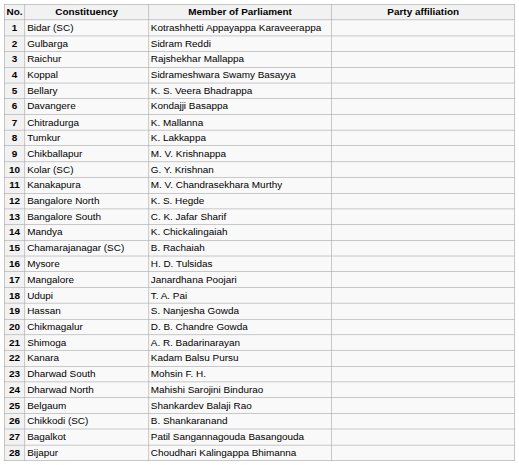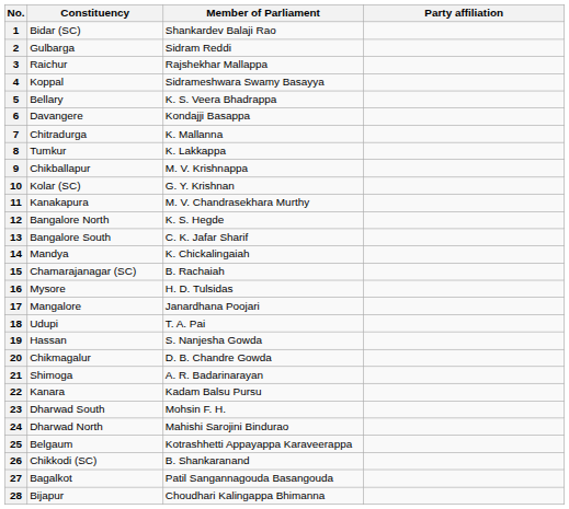1 | Member of Parliament: Kotrashhetti Appayappa Karaveerappa -> Shankardev Balaji Rao
25 | Member of Parliament: Shankardev Balaji Rao -> Kotrashhetti Appayappa Karaveerappa
